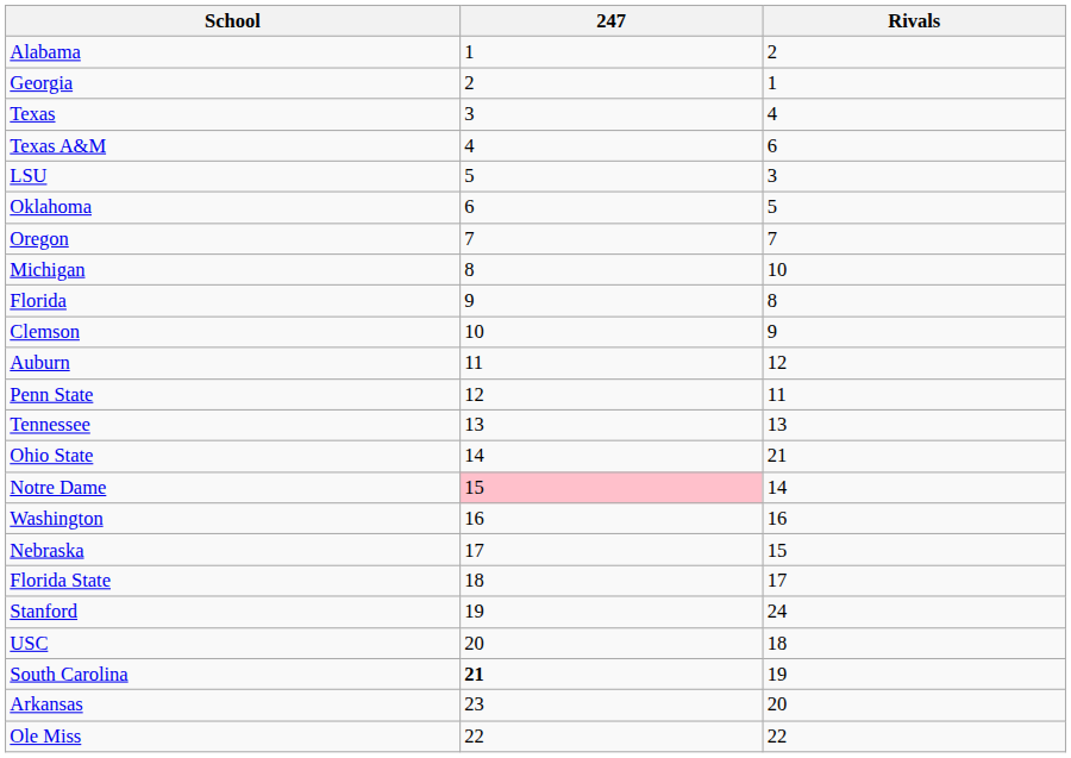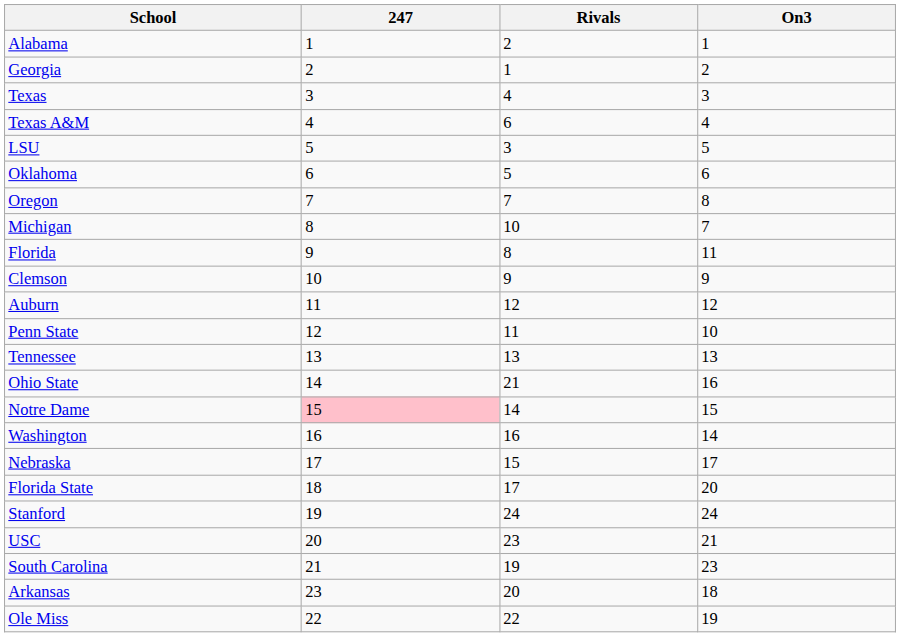+ column: On3 | 1 | 2 | 3 | 4 | 5 | 6 | 8 | 7 | 11 | 9 | 12 | 10 | 13 | 16 | 15 | 14 | 17 | 20 | 24 | 21 | 23 | 18 | 19
USC | Rivals: 18 -> 23
South Carolina | 247: bold -> normal
